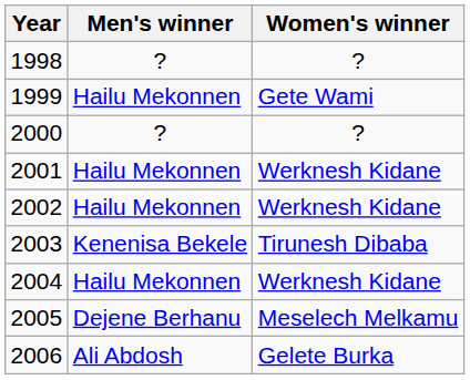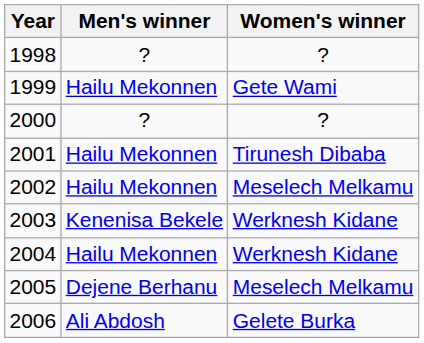2001 | Women's winner: Werknesh Kidane -> Tirunesh Dibaba
2002 | Women's winner: Werknesh Kidane -> Meselech Melkamu
2003 | Women's winner: Tirunesh Dibaba -> Werknesh Kidane
